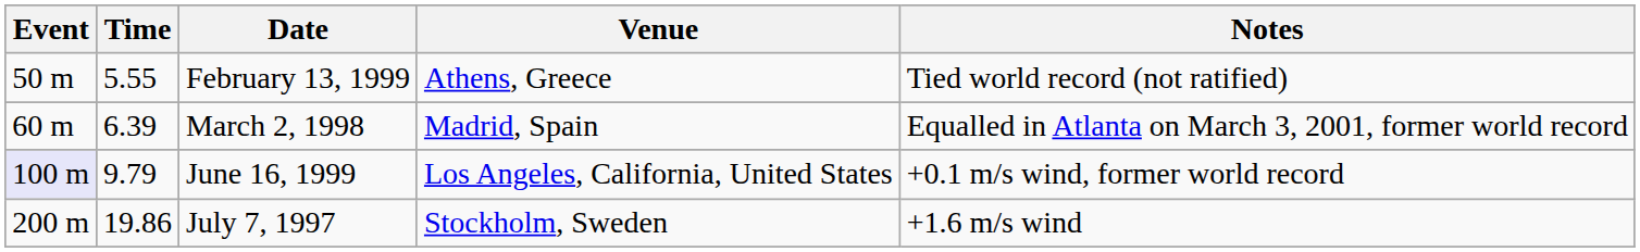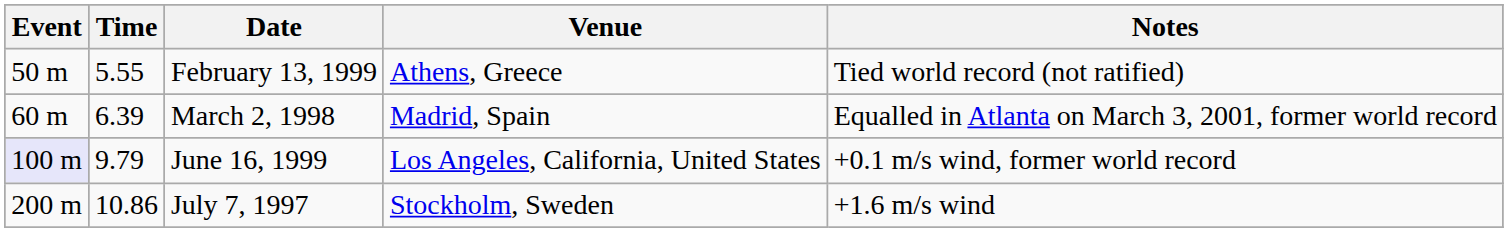July 7, 1997 | Time: 19.86 -> 10.86
